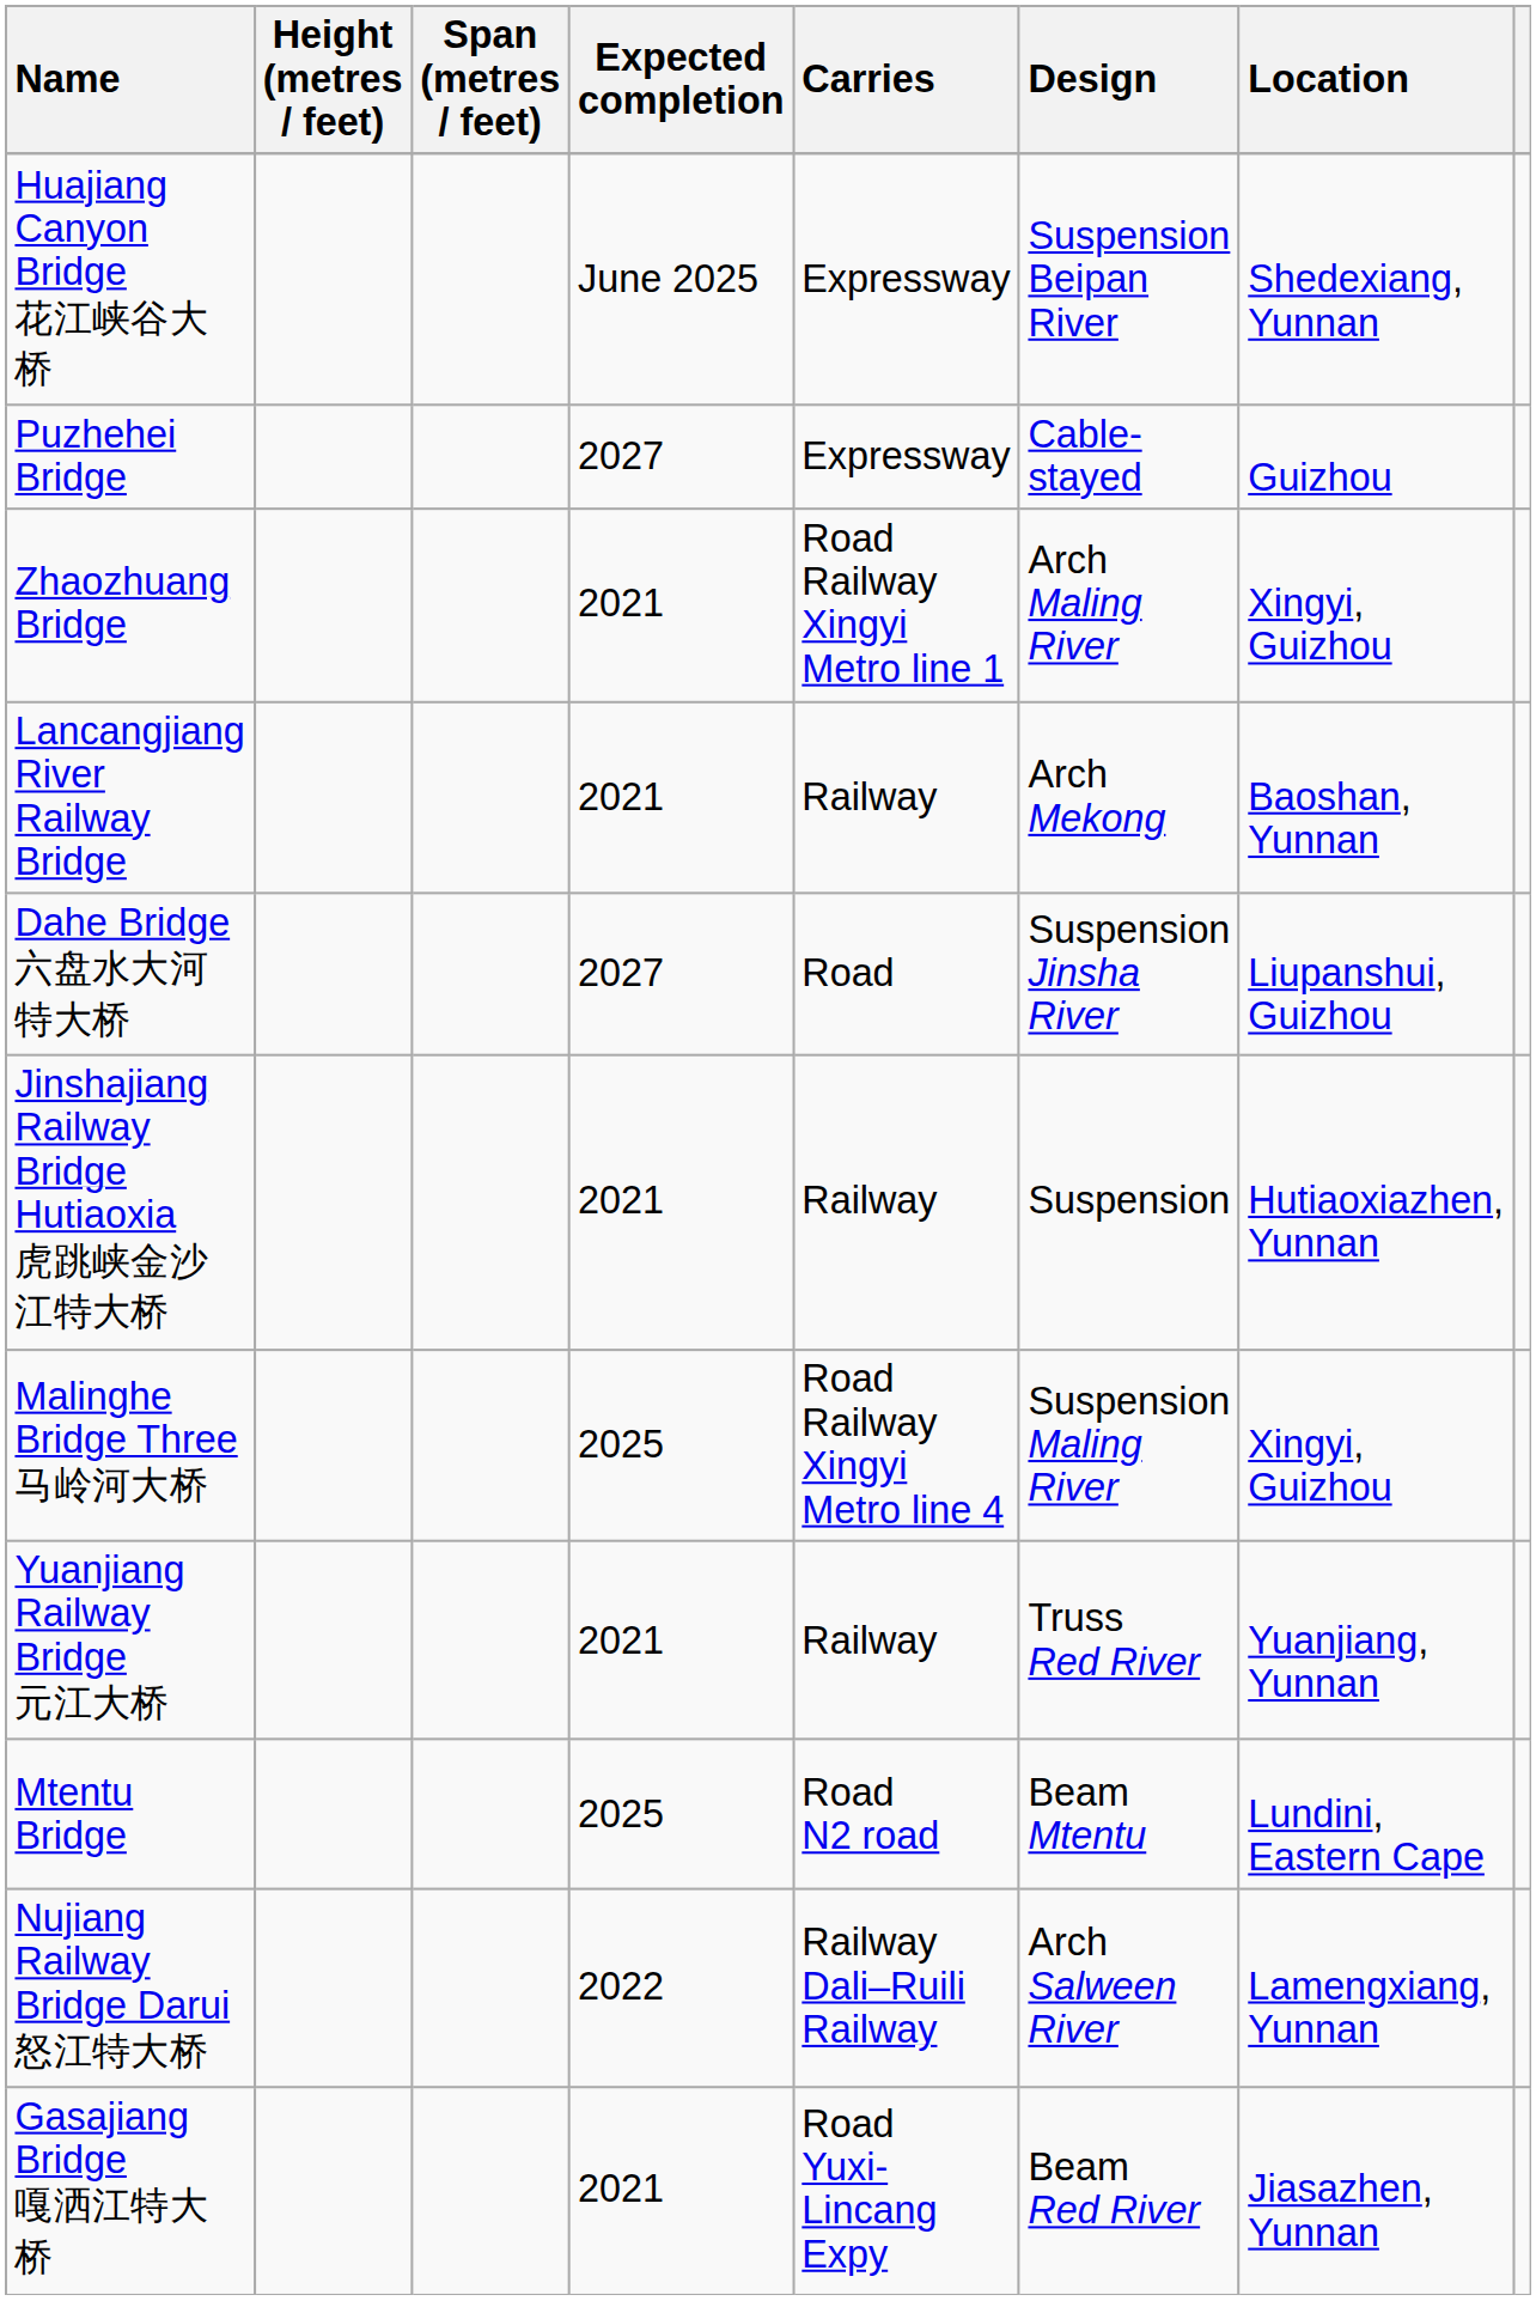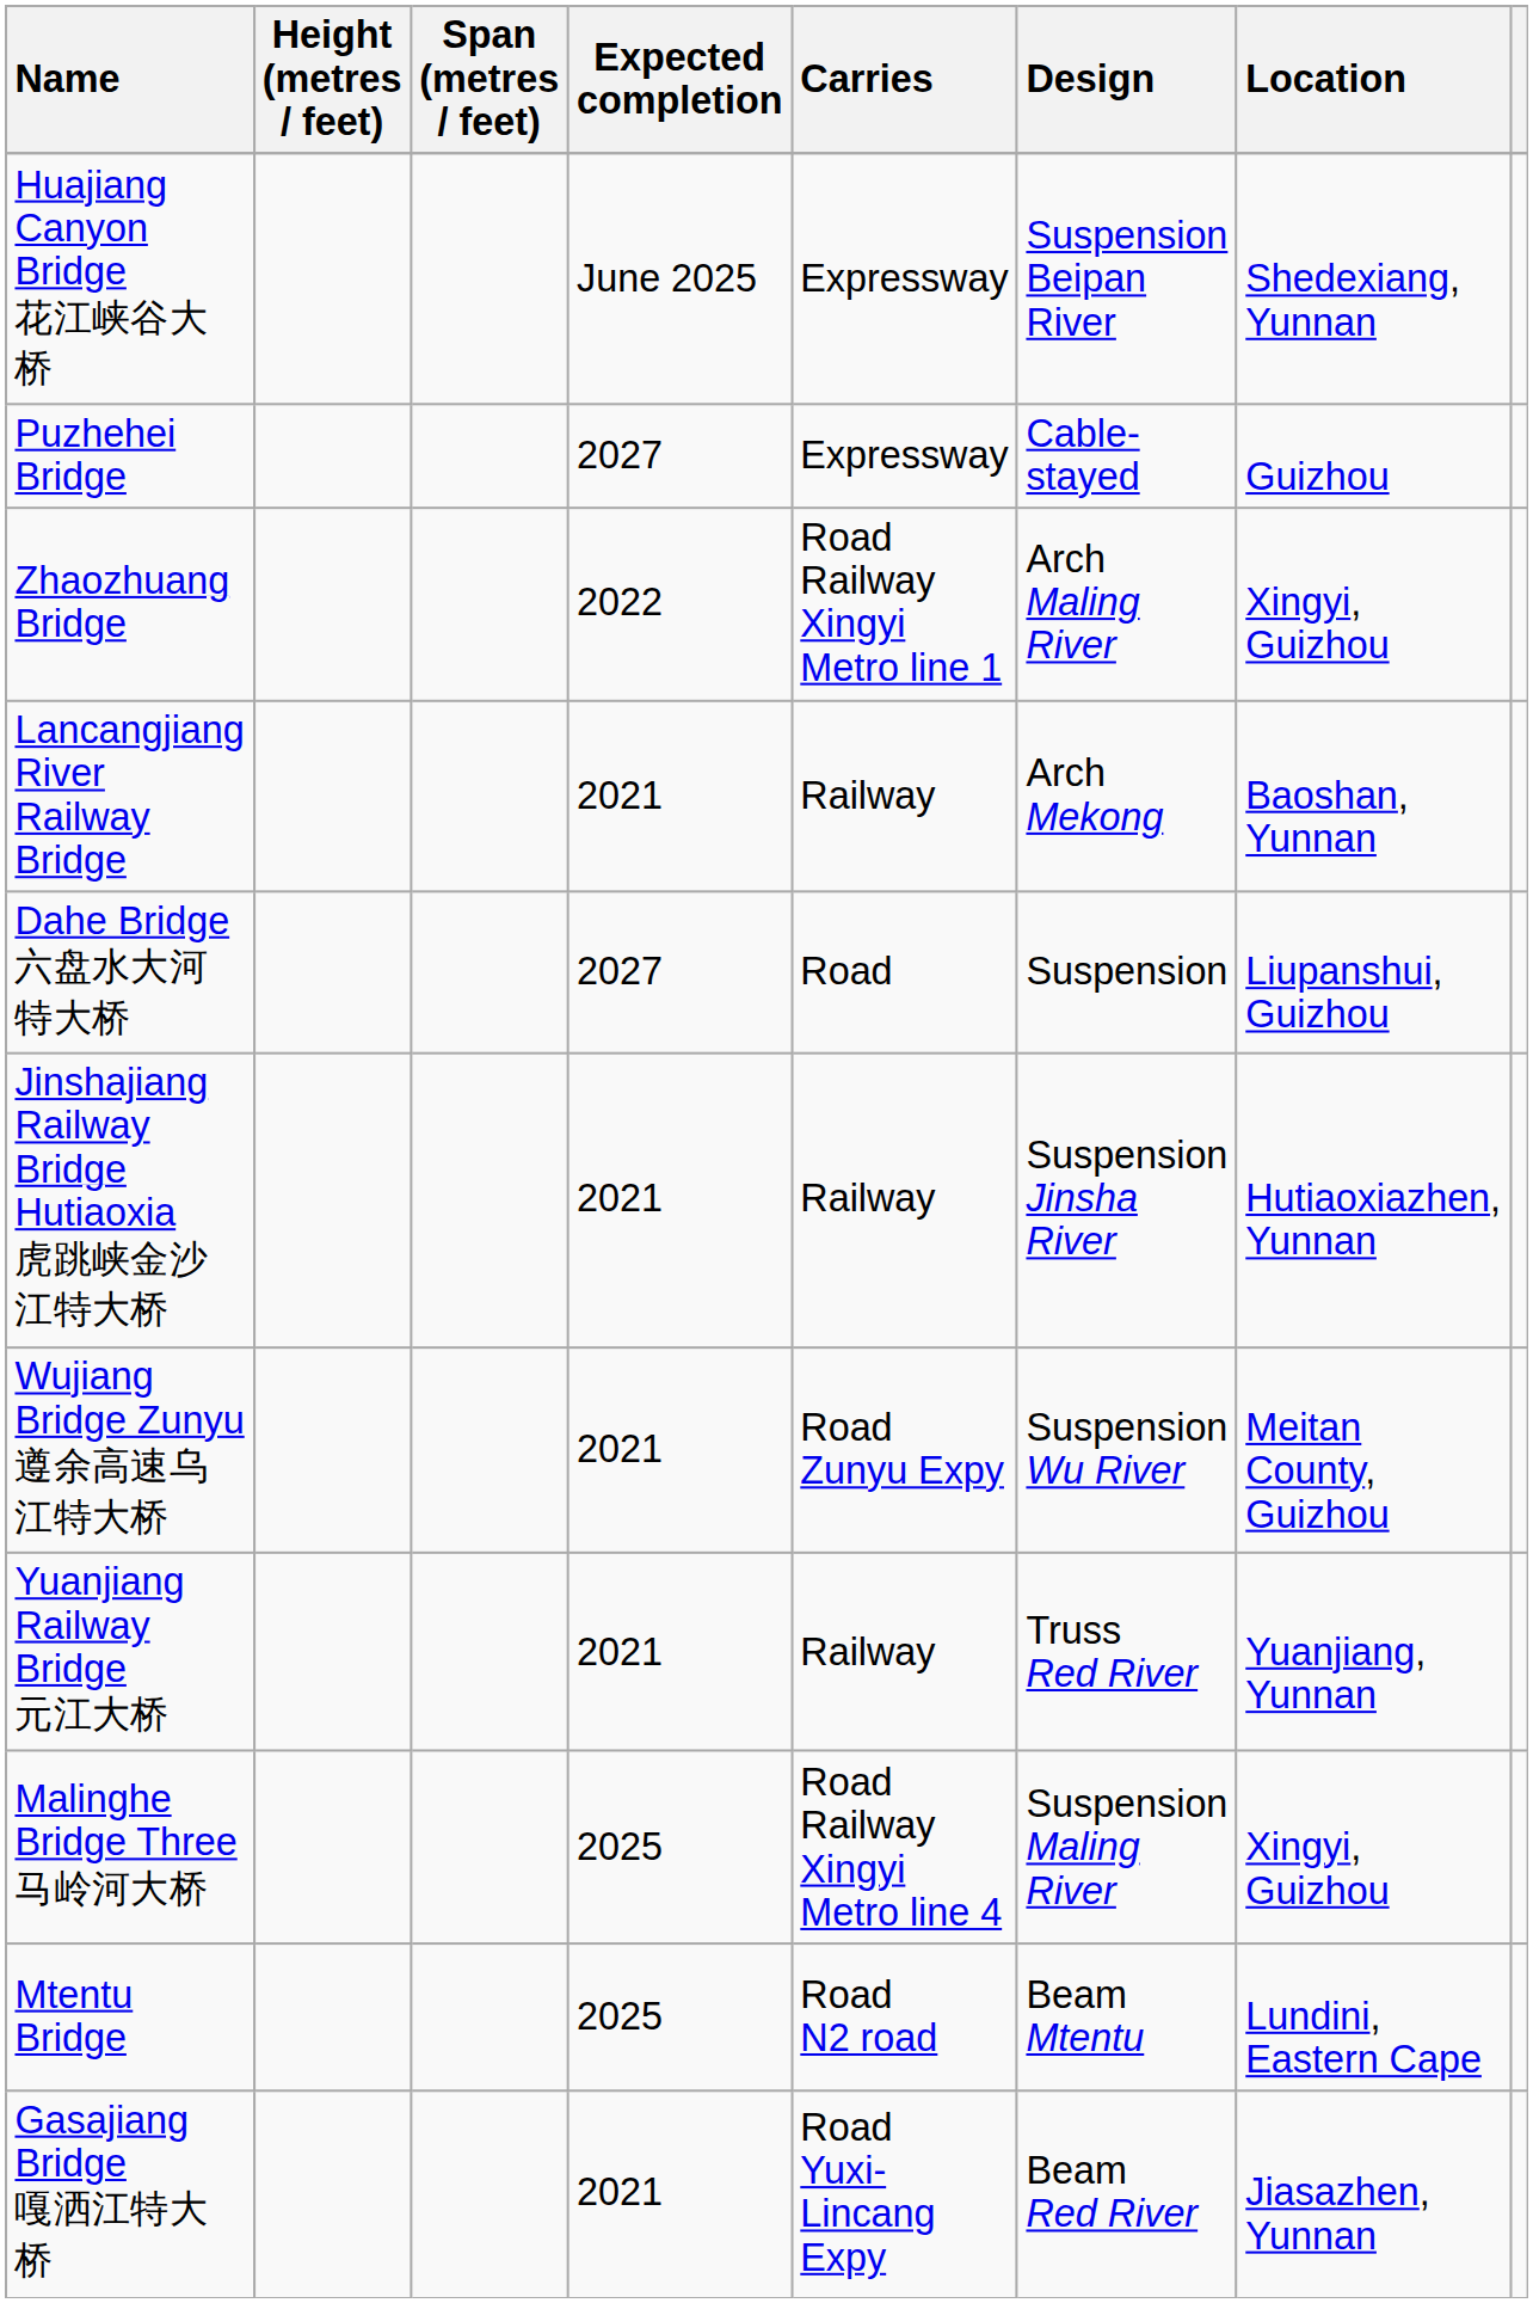Zhaozhuang Bridge | Expected completion: 2021 -> 2022
Dahe Bridge 六盘水大河特大桥 | Design: Suspension Jinsha River -> Suspension
Jinshajiang Railway Bridge Hutiaoxia 虎跳峡金沙江特大桥 | Design: Suspension -> Suspension Jinsha River
+ row: Wujiang Bridge Zunyu 遵余高速乌江特大桥 | 2021 | Road Zunyu Expy | Suspension Wu River | Meitan County, Guizhou
rows swapped: Malinghe Bridge Three 马岭河大桥 <-> Yuanjiang Railway Bridge 元江大桥
- row: Nujiang Railway Bridge Darui 怒江特大桥 | 2022 | Railway Dali–Ruili Railway | Arch Salween River | Lamengxiang, Yunnan
